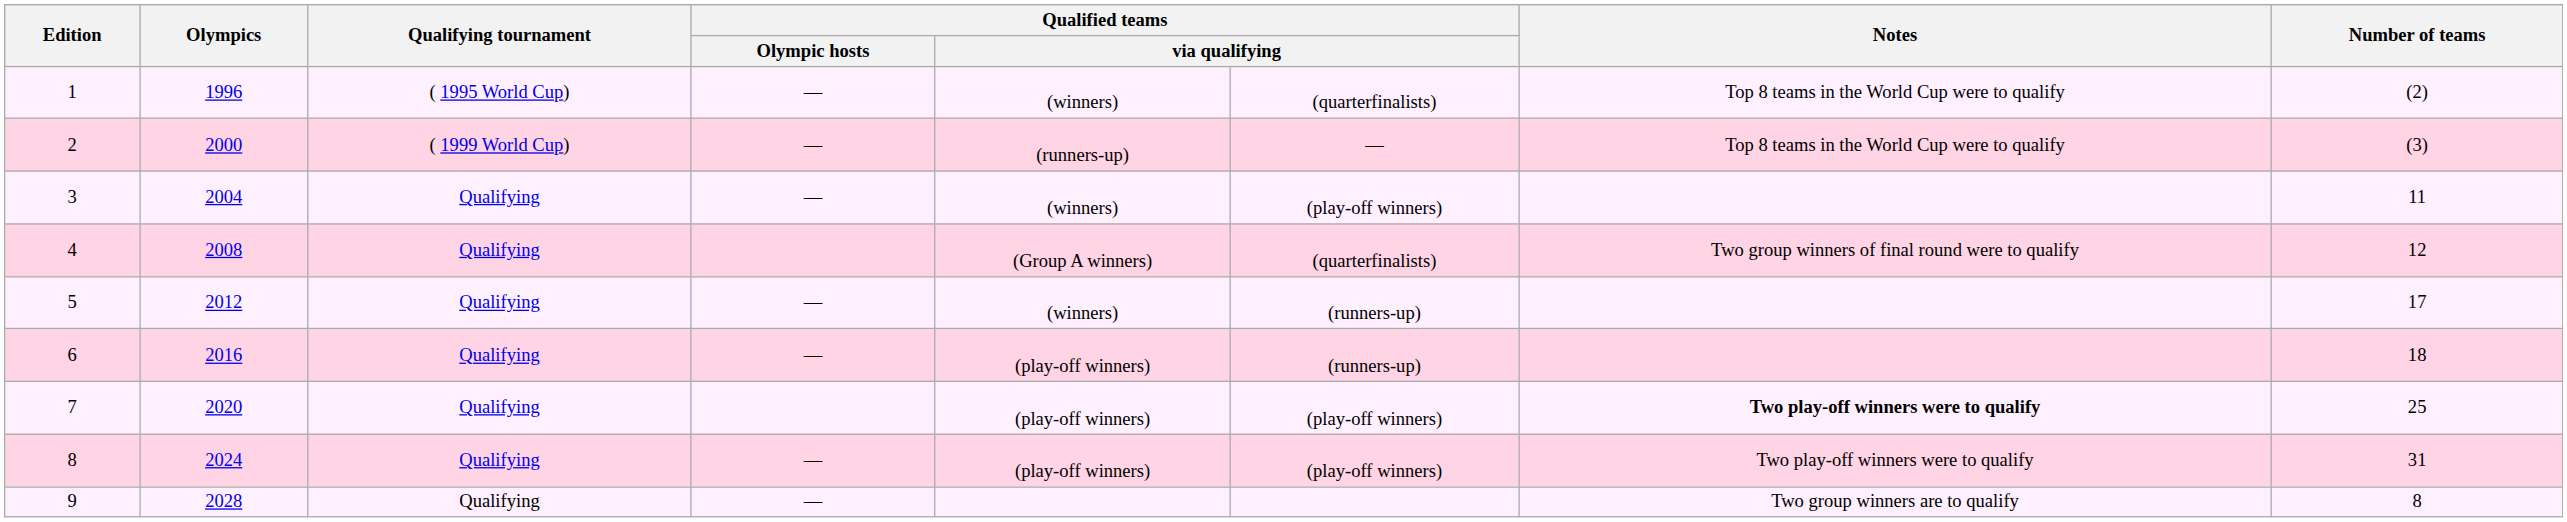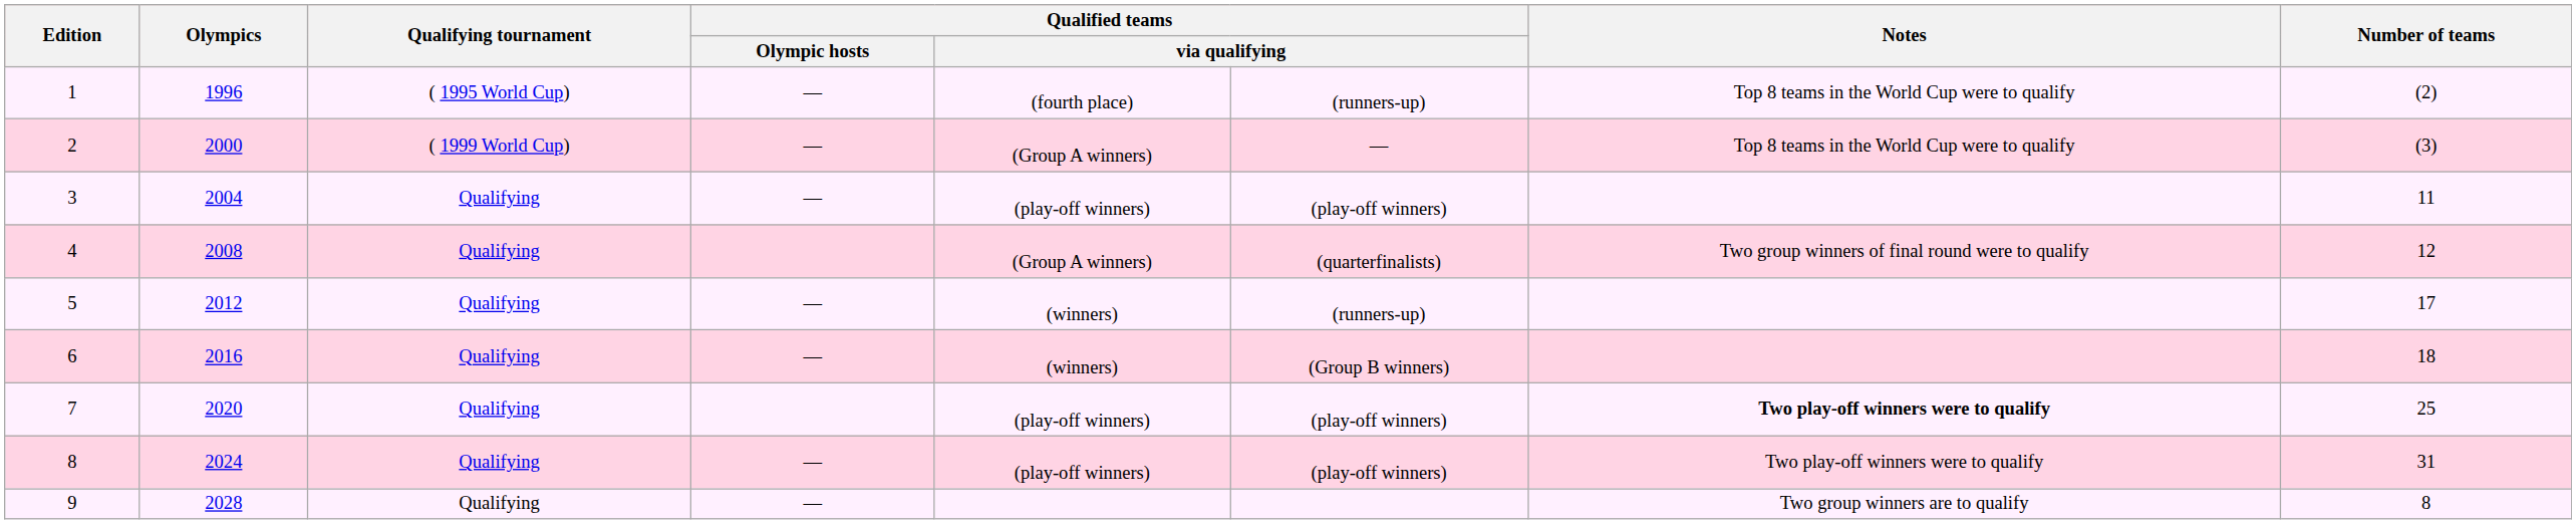1 | column 5: (winners) -> (fourth place)
1 | column 6: (quarterfinalists) -> (runners-up)
2 | column 5: (runners-up) -> (Group A winners)
3 | column 5: (winners) -> (play-off winners)
6 | column 5: (play-off winners) -> (winners)
6 | column 6: (runners-up) -> (Group B winners)
